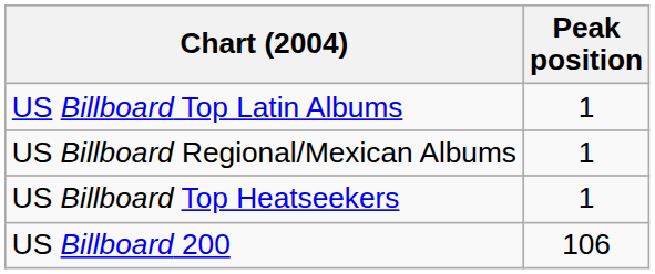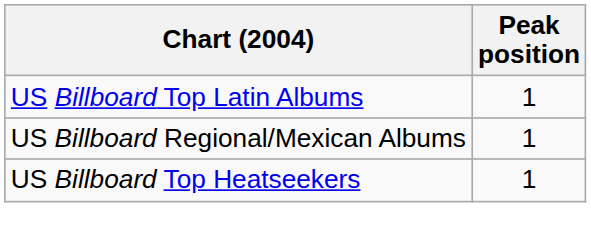- row: US Billboard 200 | 106
